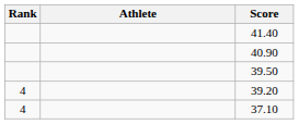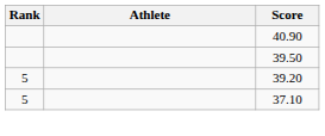- row: 41.40
39.20 | Rank: 4 -> 5
37.10 | Rank: 4 -> 5
